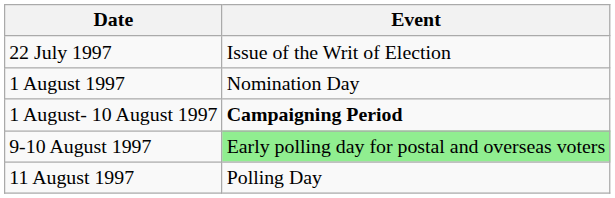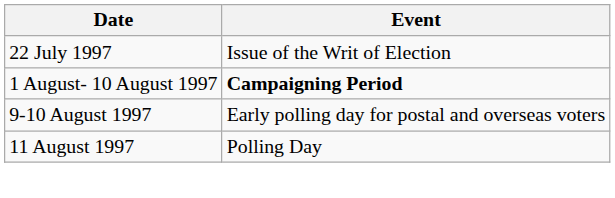- row: 1 August 1997 | Nomination Day
9-10 August 1997 | Event: lightgreen background -> no background
